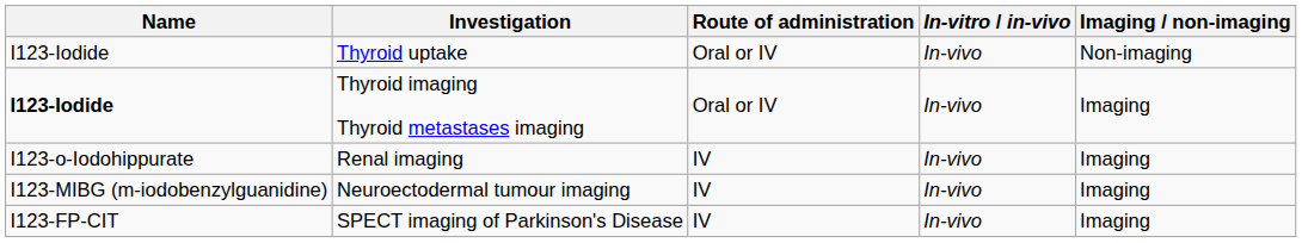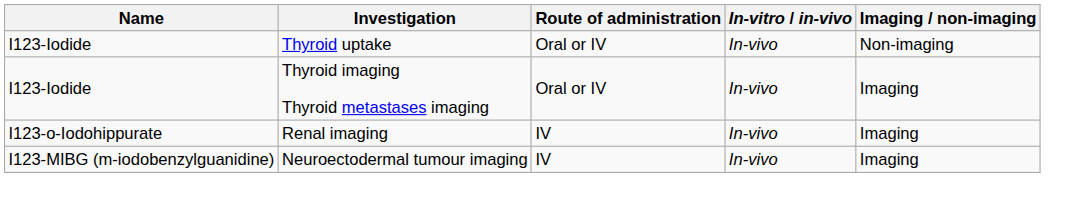Thyroid imaging Thyroid metastases imaging | Name: bold -> normal
- row: I123-FP-CIT | SPECT imaging of Parkinson's Disease | IV | In-vivo | Imaging
